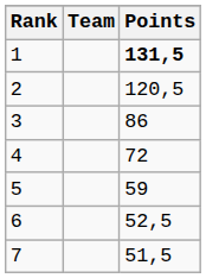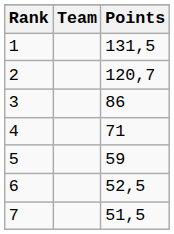1 | Points: bold -> normal
2 | Points: 120,5 -> 120,7
4 | Points: 72 -> 71
